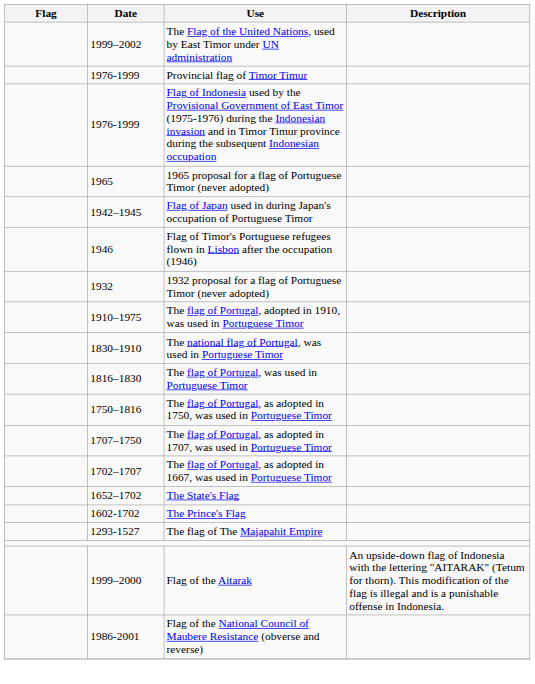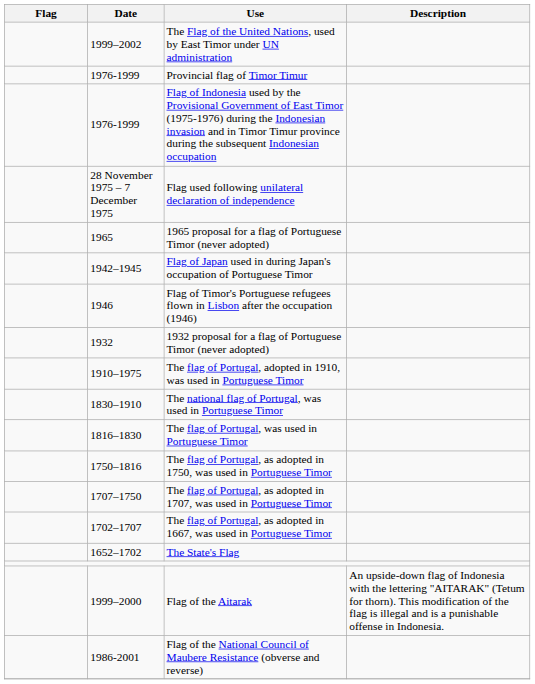+ row: 28 November 1975 – 7 December 1975 | Flag used following unilateral declaration of independence
- row: 1602-1702 | The Prince's Flag
- row: 1293-1527 | The flag of The Majapahit Empire
